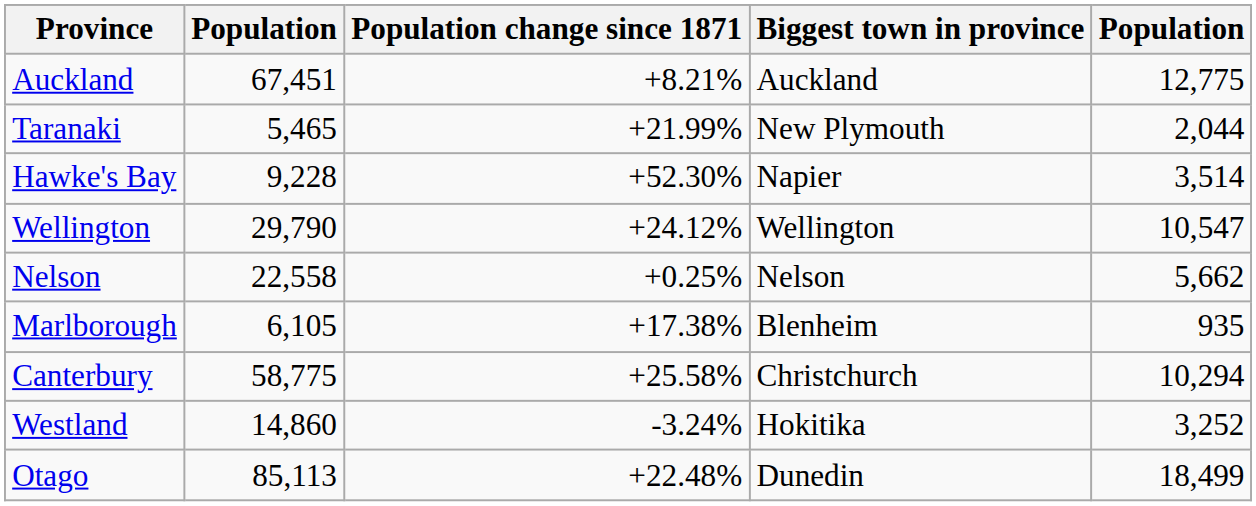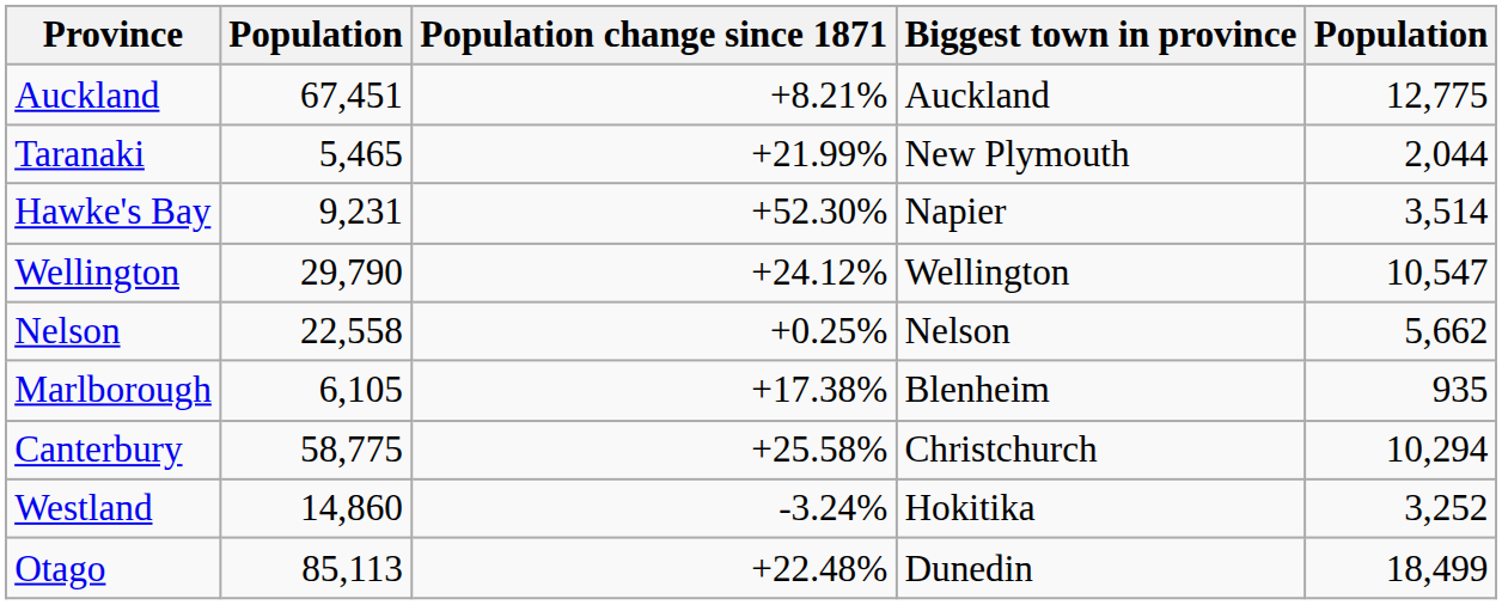Hawke's Bay | column 2: 9,228 -> 9,231
